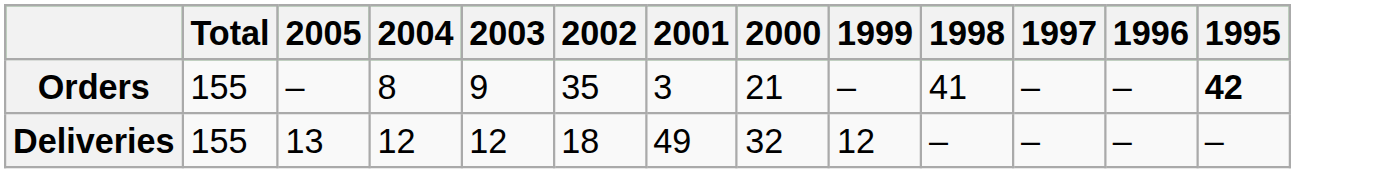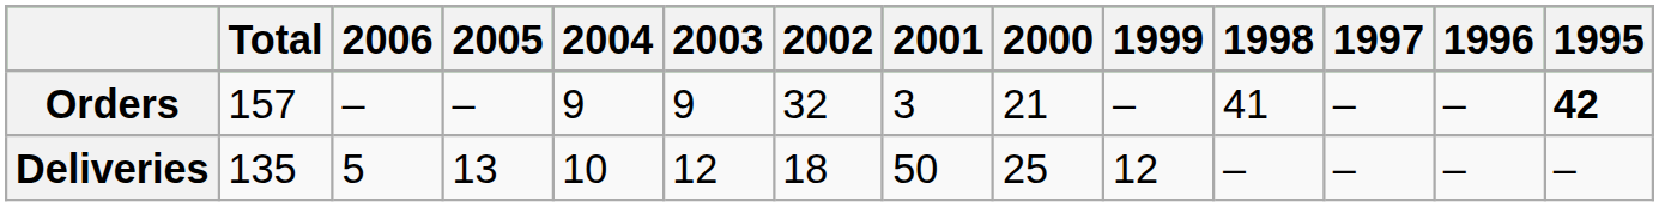+ column: 2006 | – | 5
Orders | Total: 155 -> 157
Orders | 2004: 8 -> 9
Orders | 2002: 35 -> 32
Deliveries | Total: 155 -> 135
Deliveries | 2004: 12 -> 10
Deliveries | 2001: 49 -> 50
Deliveries | 2000: 32 -> 25
